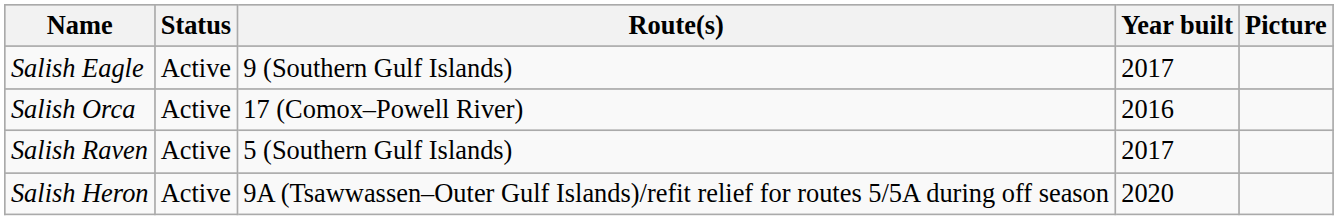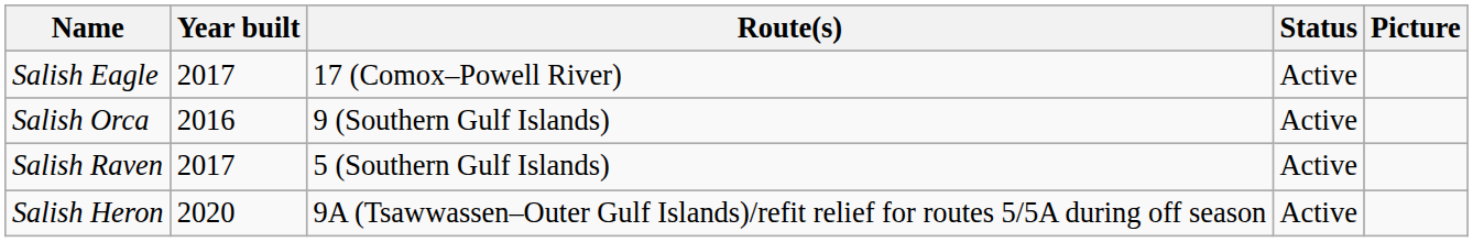columns swapped: Year built <-> Status
Salish Eagle | Route(s): 9 (Southern Gulf Islands) -> 17 (Comox–Powell River)
Salish Orca | Route(s): 17 (Comox–Powell River) -> 9 (Southern Gulf Islands)
